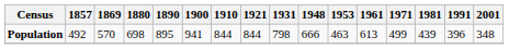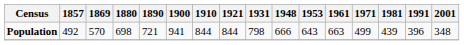Population | 1890: 895 -> 721
Population | 1953: 463 -> 643
Population | 1961: 613 -> 663
